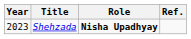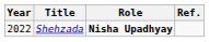Shehzada | Year: 2023 -> 2022
